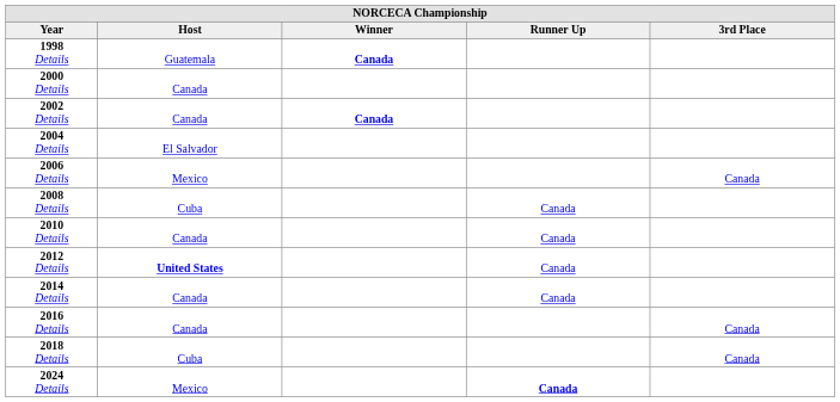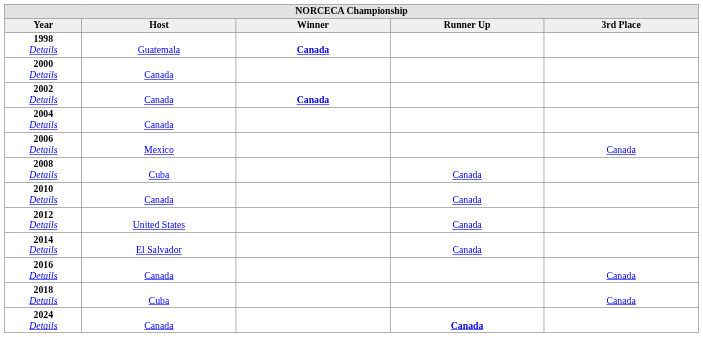2004 Details | Host: El Salvador -> Canada
2012 Details | Host: bold -> normal
2014 Details | Host: Canada -> El Salvador
2024 Details | Host: Mexico -> Canada
